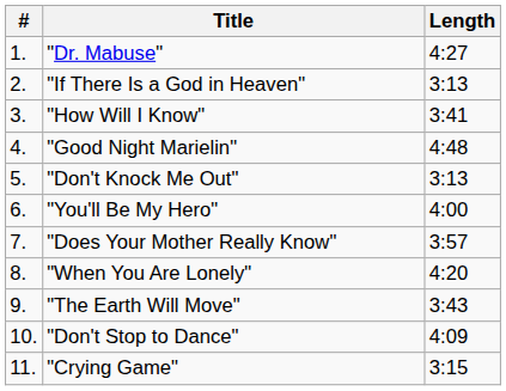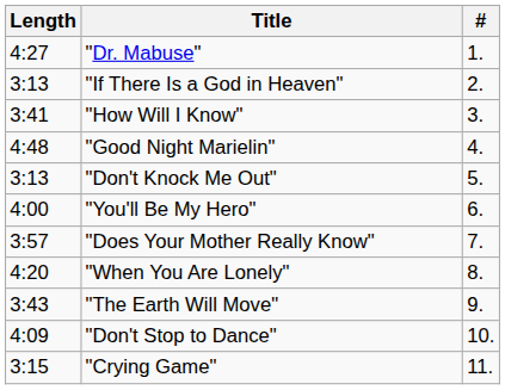columns swapped: # <-> Length
